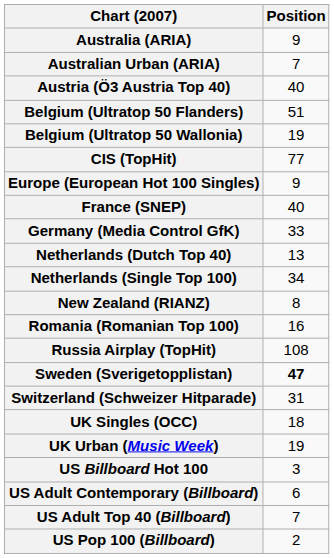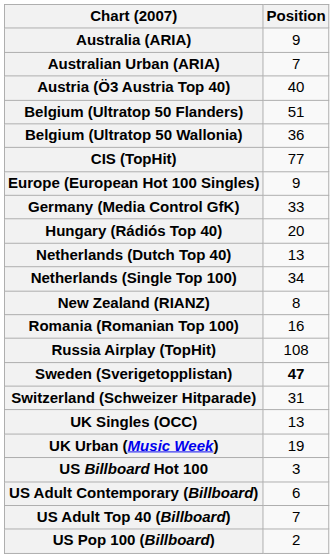Belgium (Ultratop 50 Wallonia) | Position: 19 -> 36
- row: France (SNEP) | 40
+ row: Hungary (Rádiós Top 40) | 20
UK Singles (OCC) | Position: 18 -> 13
